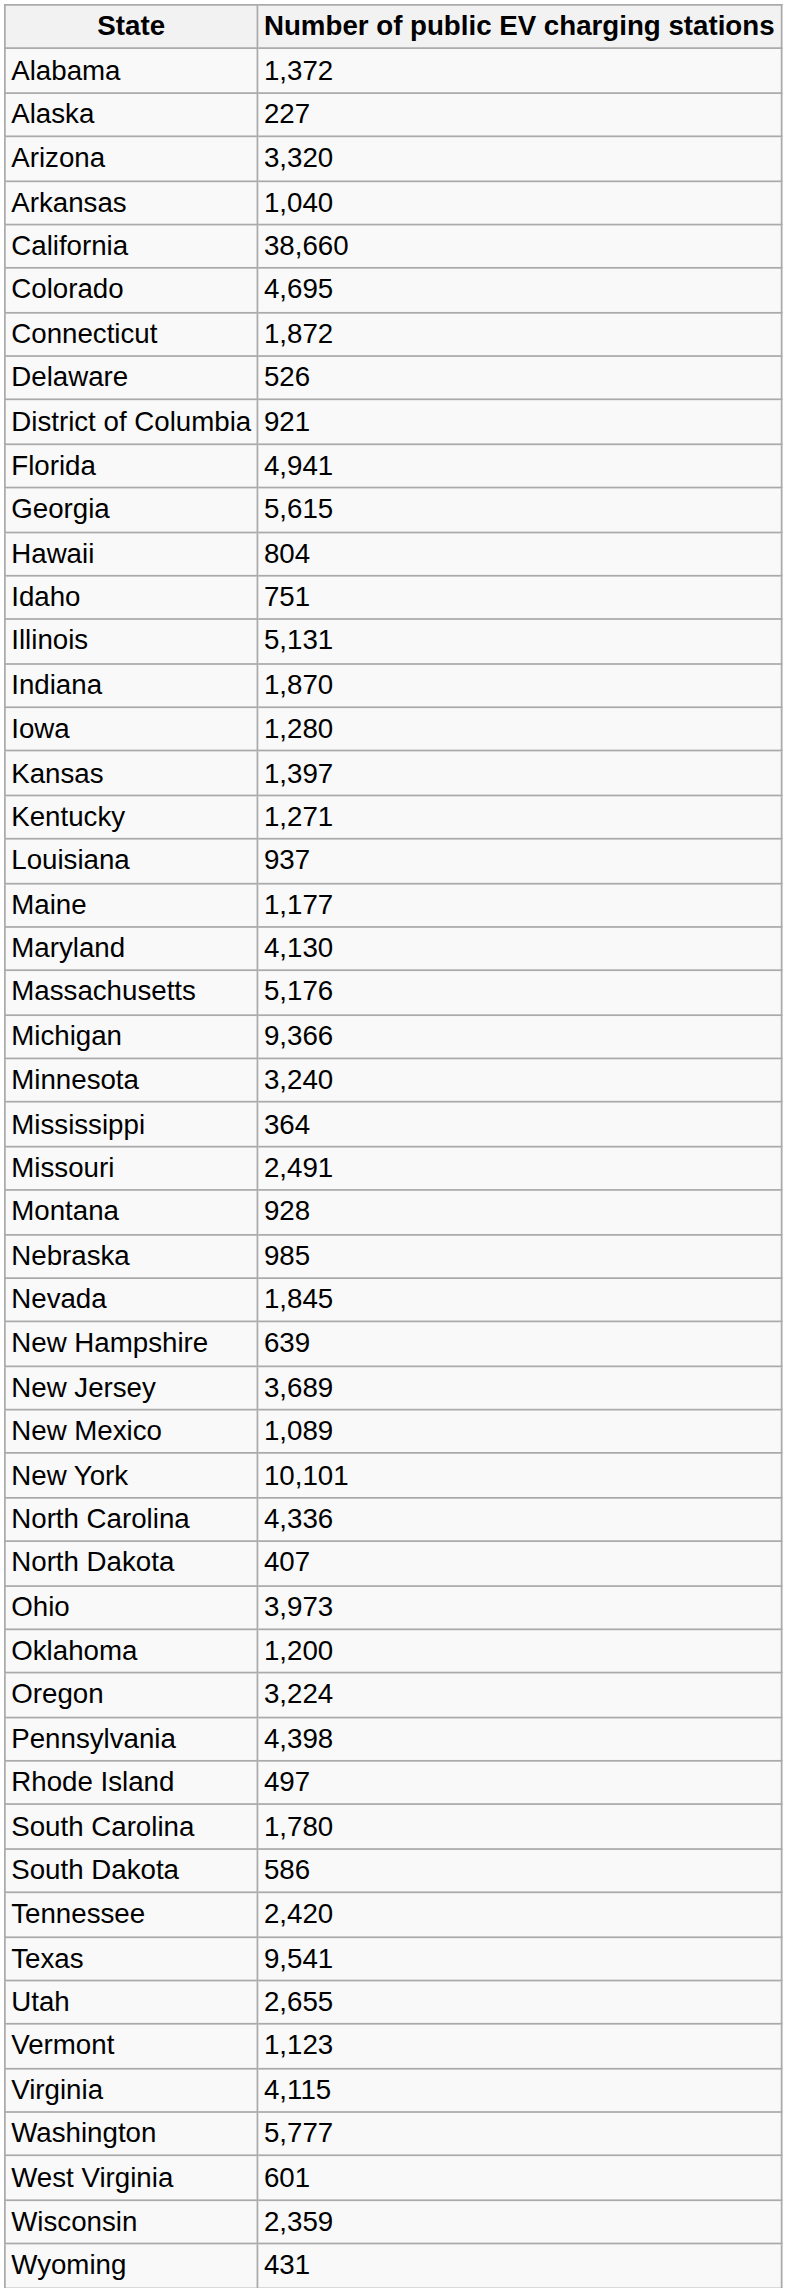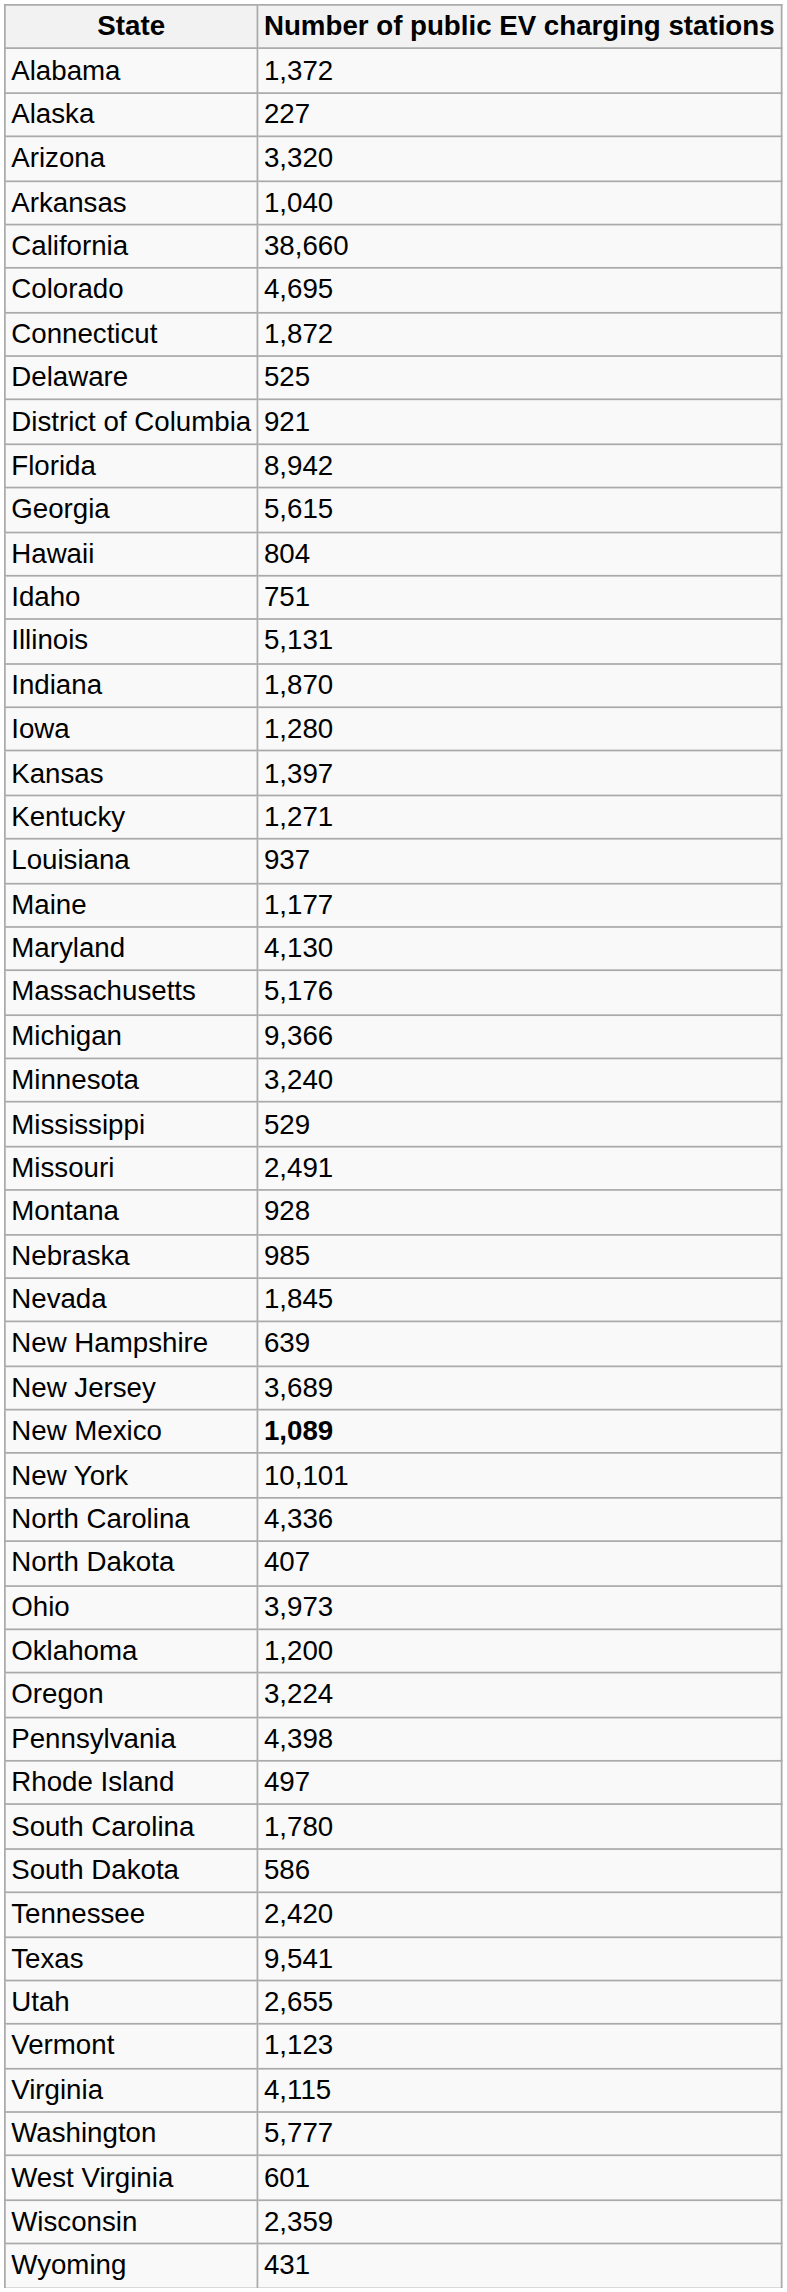Delaware | Number of public EV charging stations: 526 -> 525
Florida | Number of public EV charging stations: 4,941 -> 8,942
Mississippi | Number of public EV charging stations: 364 -> 529
New Mexico | Number of public EV charging stations: normal -> bold
